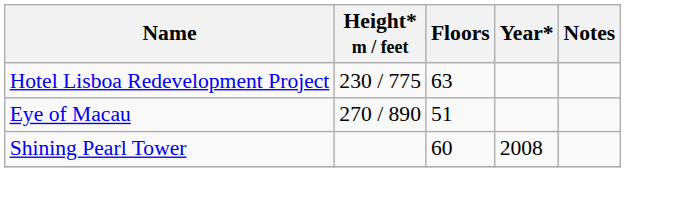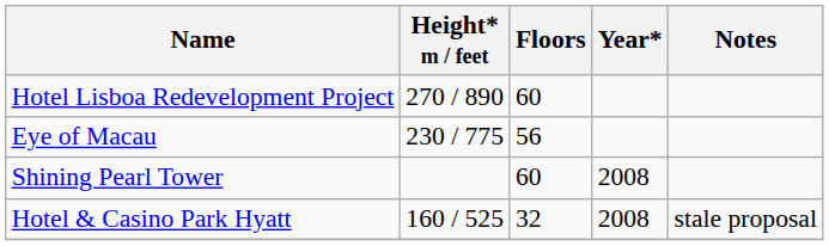Hotel Lisboa Redevelopment Project | Height* m / feet: 230 / 775 -> 270 / 890
Hotel Lisboa Redevelopment Project | Floors: 63 -> 60
Eye of Macau | Height* m / feet: 270 / 890 -> 230 / 775
Eye of Macau | Floors: 51 -> 56
+ row: Hotel & Casino Park Hyatt | 160 / 525 | 32 | 2008 | stale proposal
